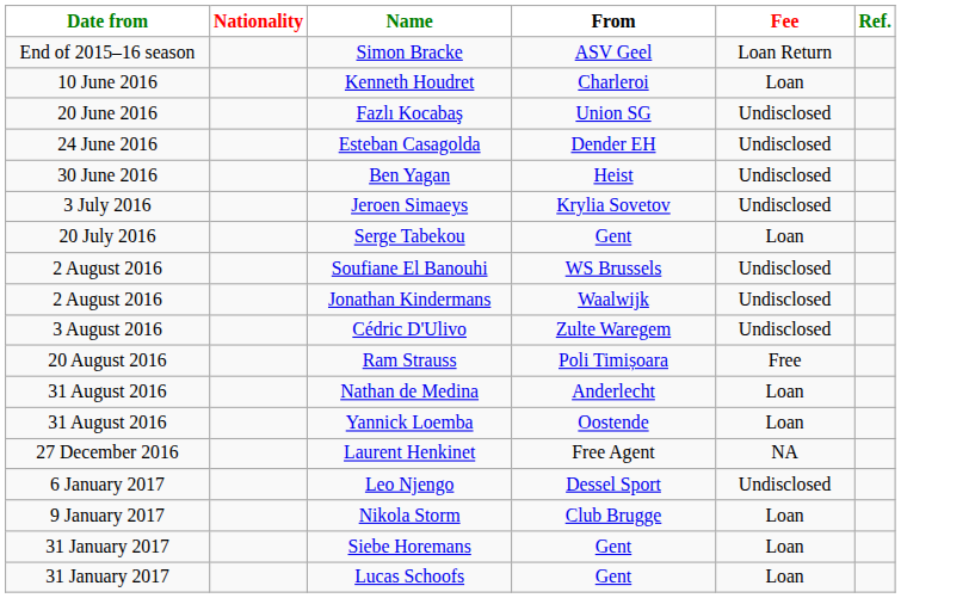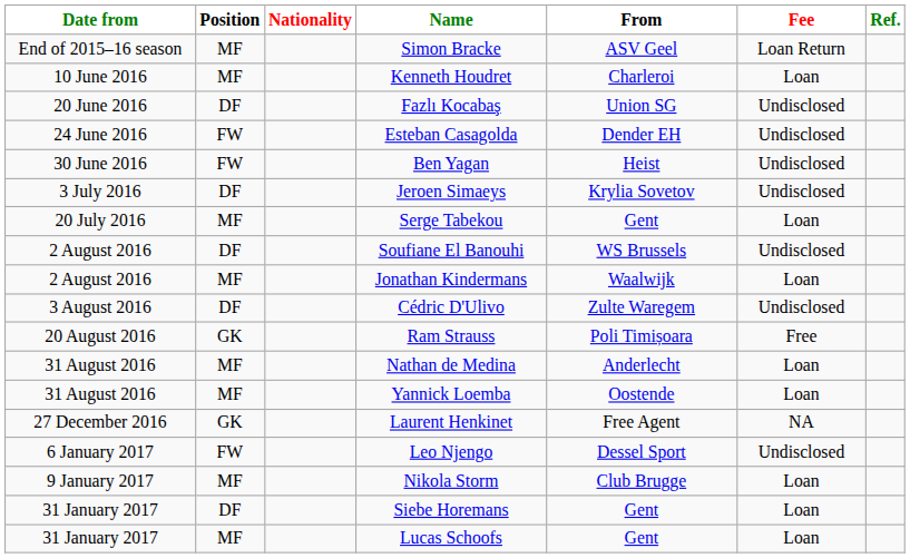+ column: Position | MF | MF | DF | FW | FW | DF | MF | DF | MF | DF | GK | MF | MF | GK | FW | MF | DF | MF
Jonathan Kindermans | Fee: Undisclosed -> Loan
